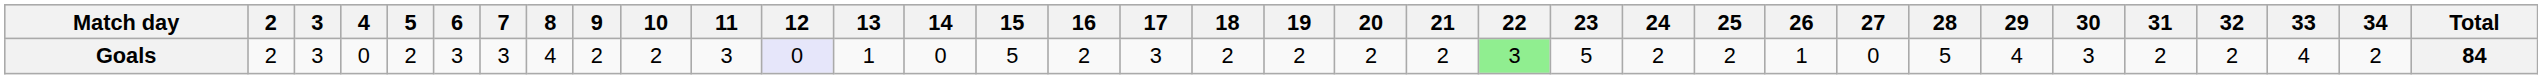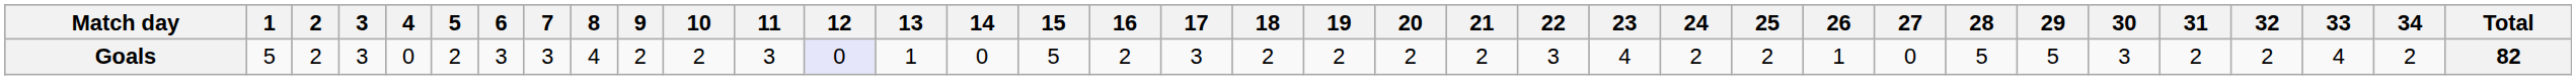+ column: 1 | 5
Goals | 22: lightgreen background -> no background
Goals | 23: 5 -> 4
Goals | 29: 4 -> 5
Goals | Total: 84 -> 82
